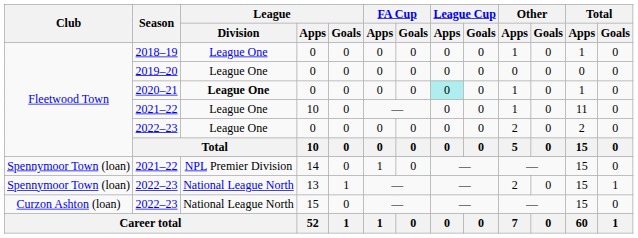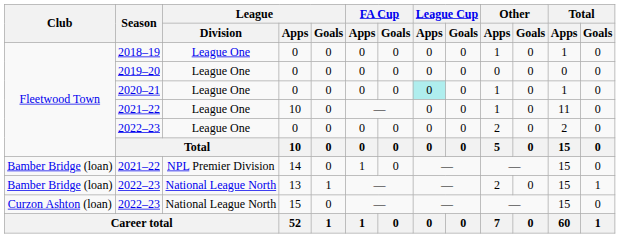2020–21 | League / Division: bold -> normal
2021–22 / 14 | Club: Spennymoor Town (loan) -> Bamber Bridge (loan)
2022–23 / 13 | Club: Spennymoor Town (loan) -> Bamber Bridge (loan)
